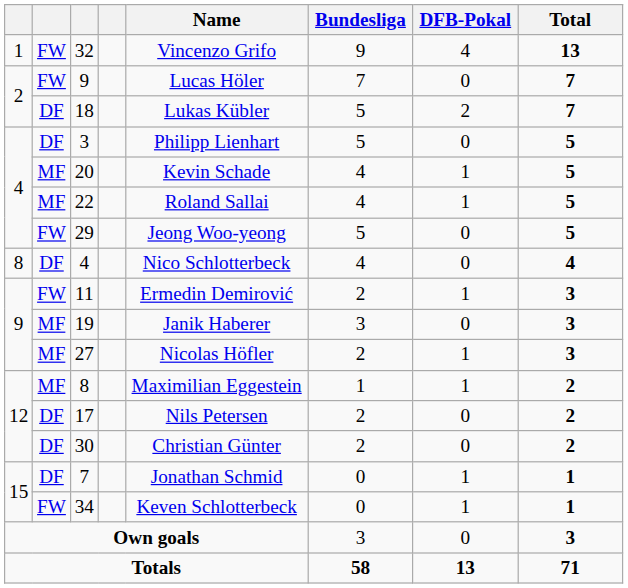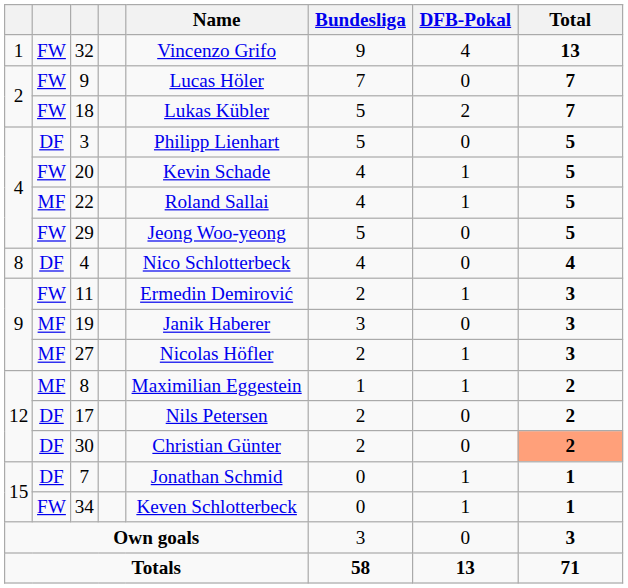18 | column 2: DF -> FW
20 | column 2: MF -> FW
30 | Total: no background -> lightsalmon background
